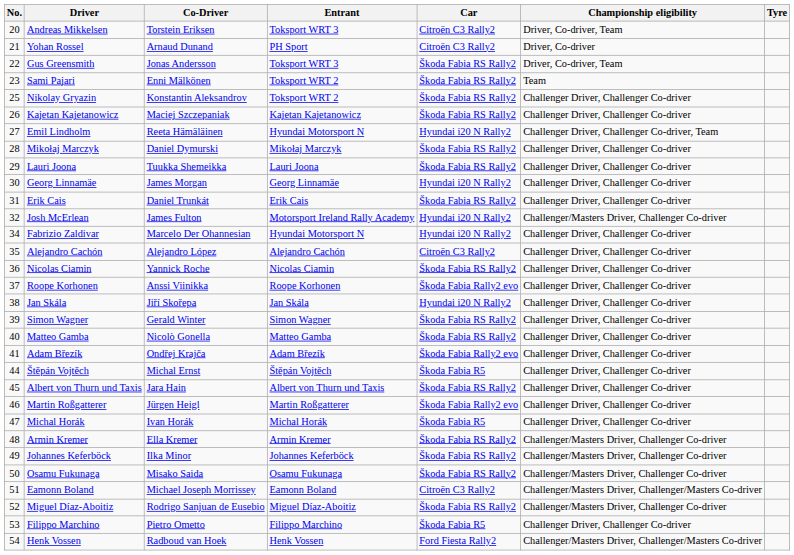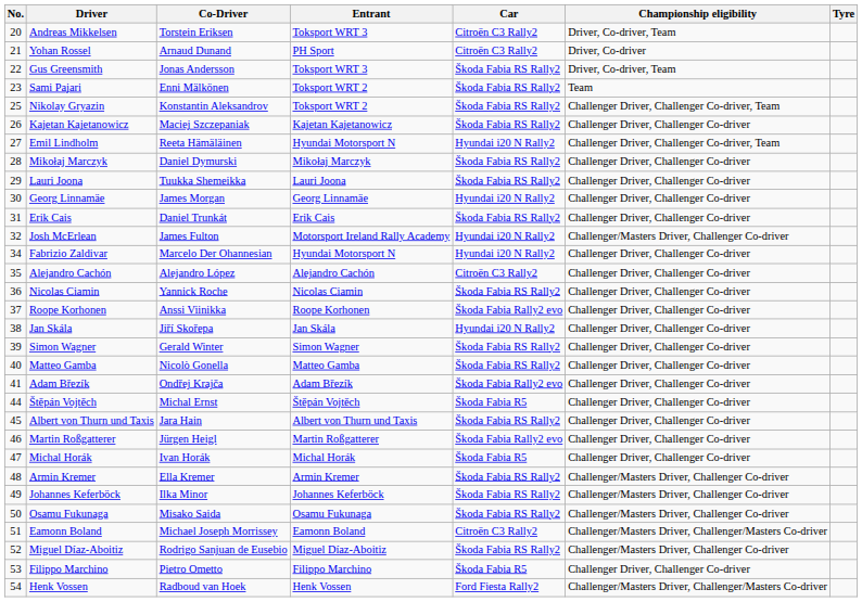Nikolay Gryazin | Championship eligibility: Challenger Driver, Challenger Co-driver -> Challenger Driver, Challenger Co-driver, Team
